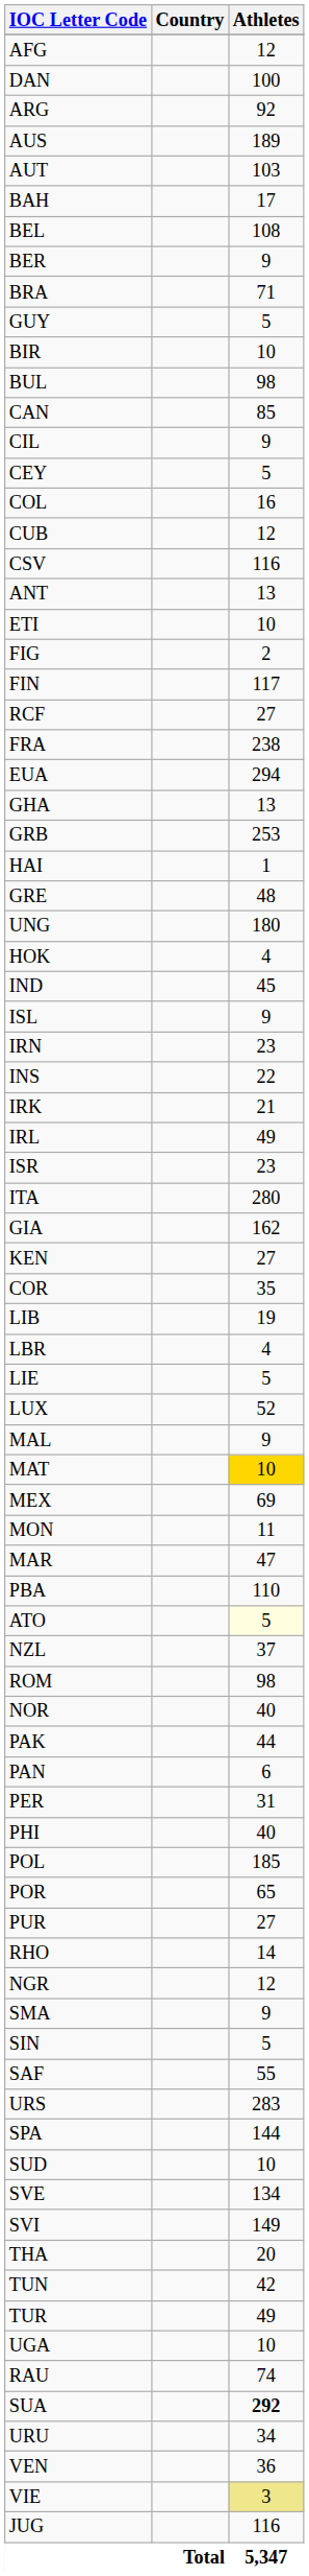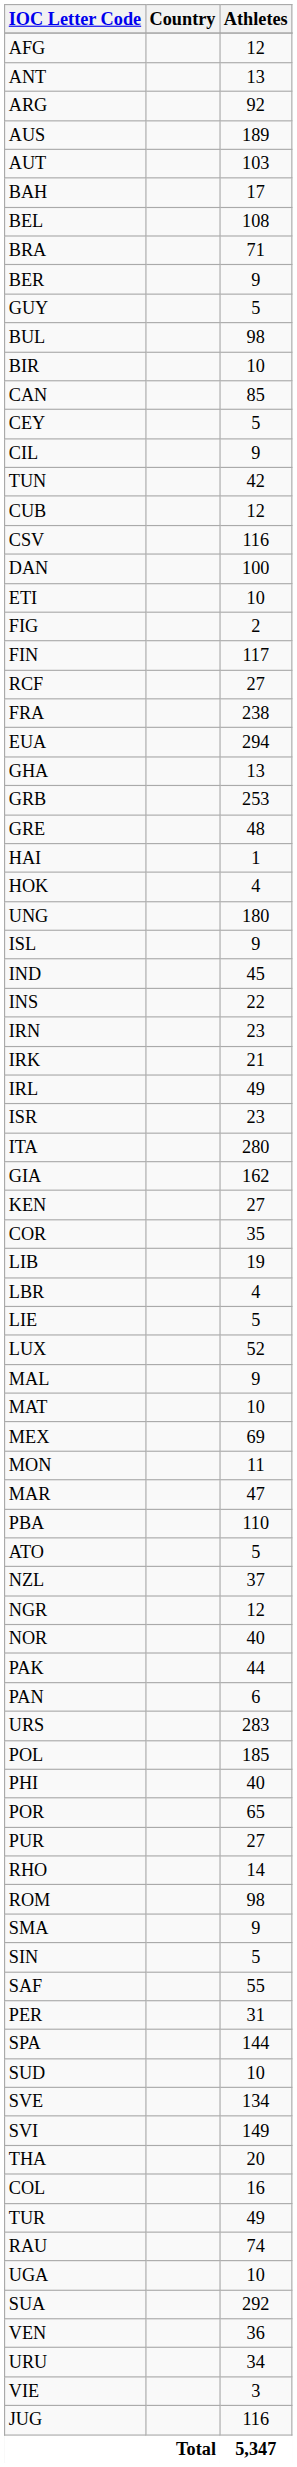rows swapped: ANT <-> DAN
rows swapped: BER <-> BRA
rows swapped: BUL <-> BIR
rows swapped: CEY <-> CIL
rows swapped: COL <-> TUN
rows swapped: GRE <-> HAI
rows swapped: HOK <-> UNG
rows swapped: ISL <-> IND
rows swapped: INS <-> IRN
MAT | Athletes: gold background -> no background
ATO | Athletes: lightyellow background -> no background
rows swapped: NGR <-> ROM
rows swapped: PER <-> URS
rows swapped: PHI <-> POL
rows swapped: UGA <-> RAU
SUA | Athletes: bold -> normal
rows swapped: URU <-> VEN
VIE | Athletes: khaki background -> no background
